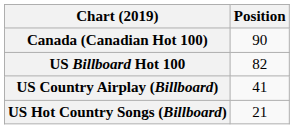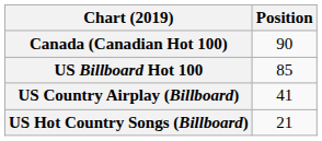US Billboard Hot 100 | Position: 82 -> 85
